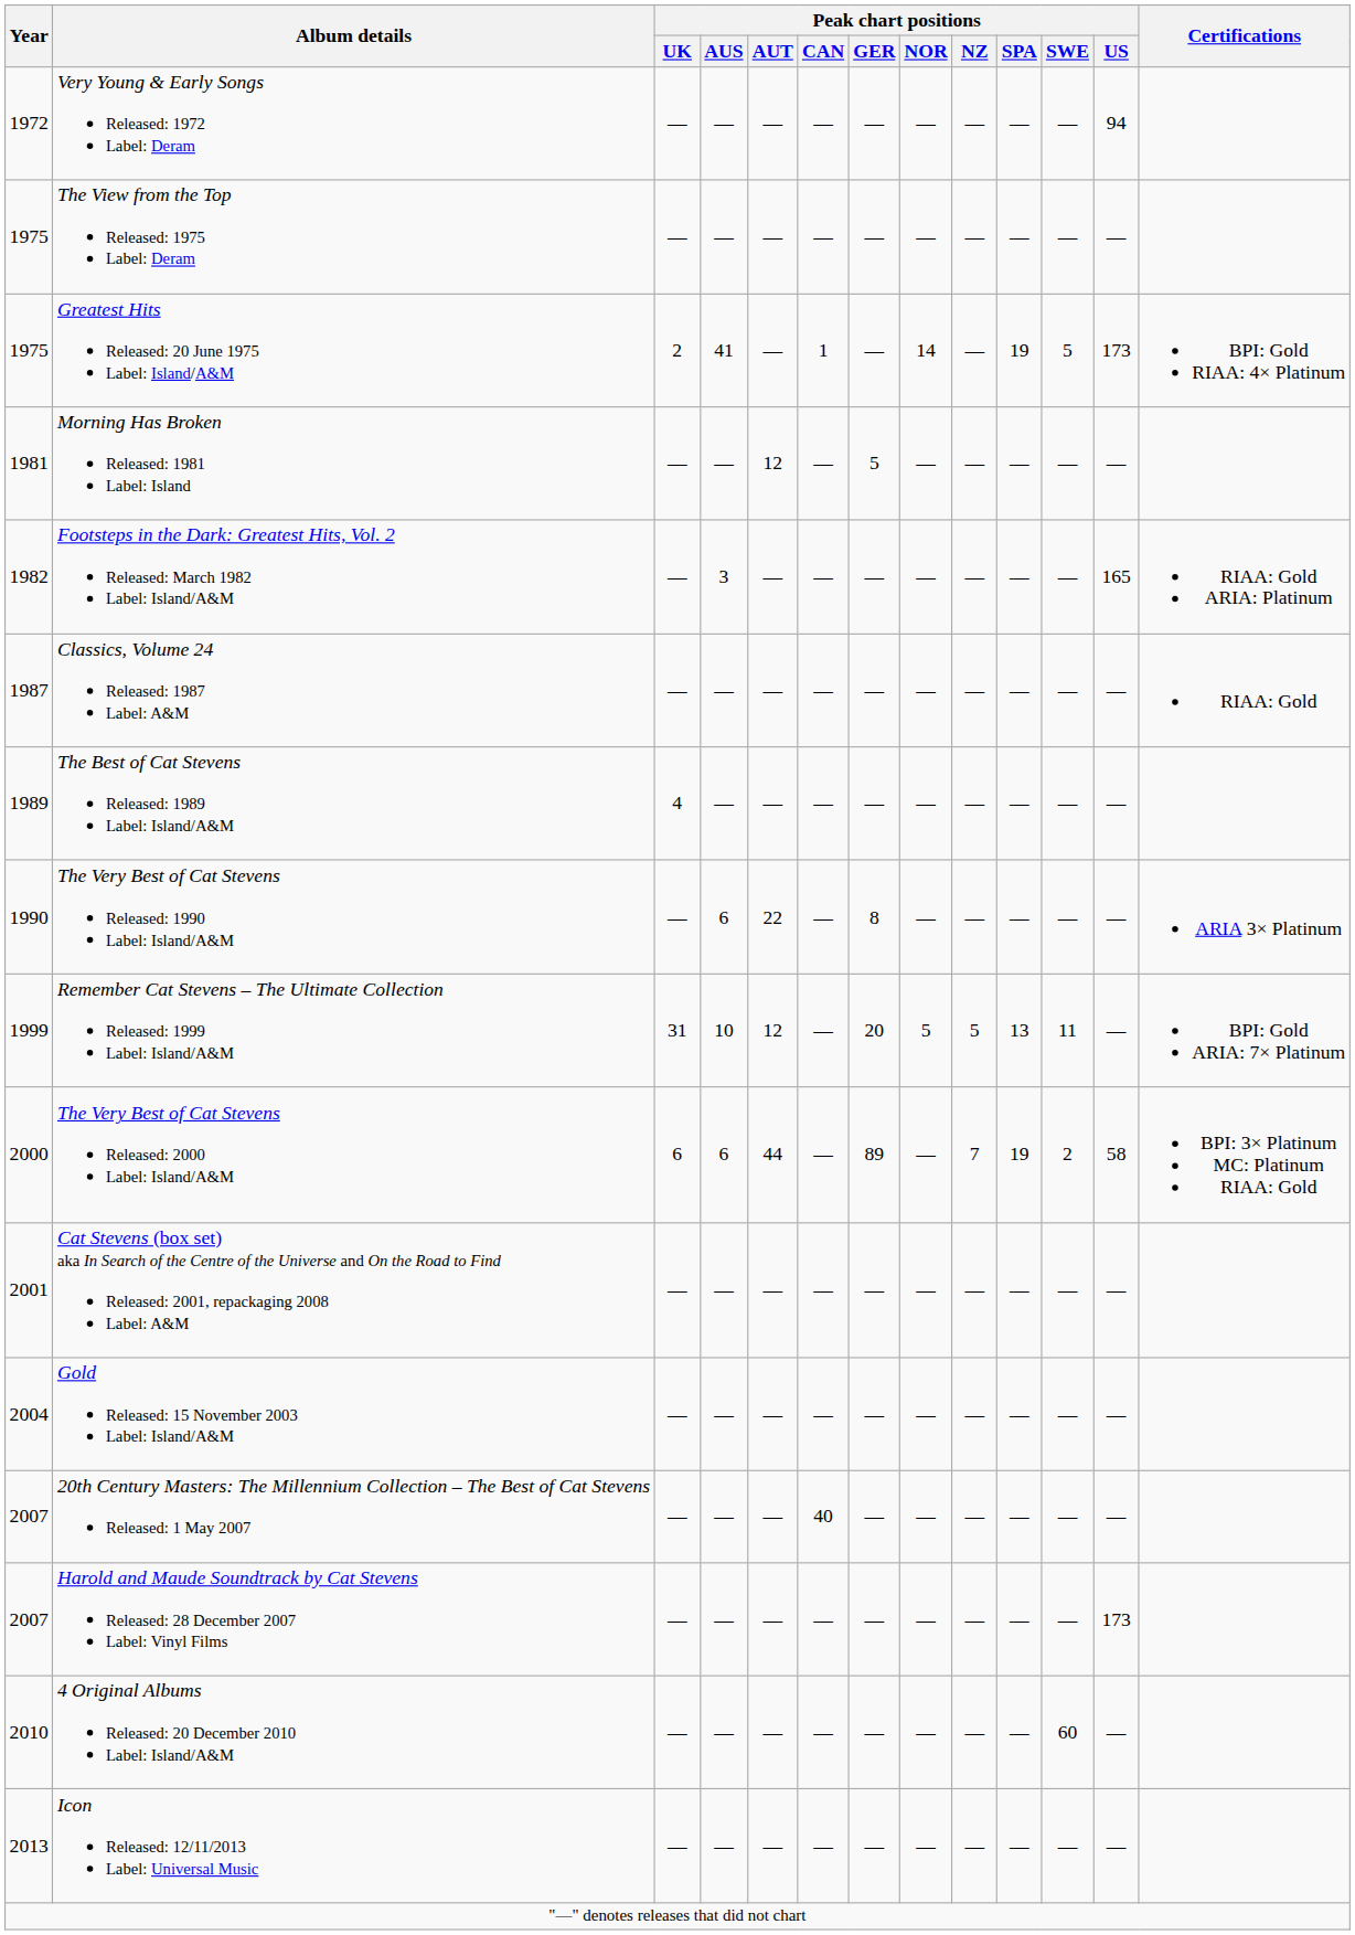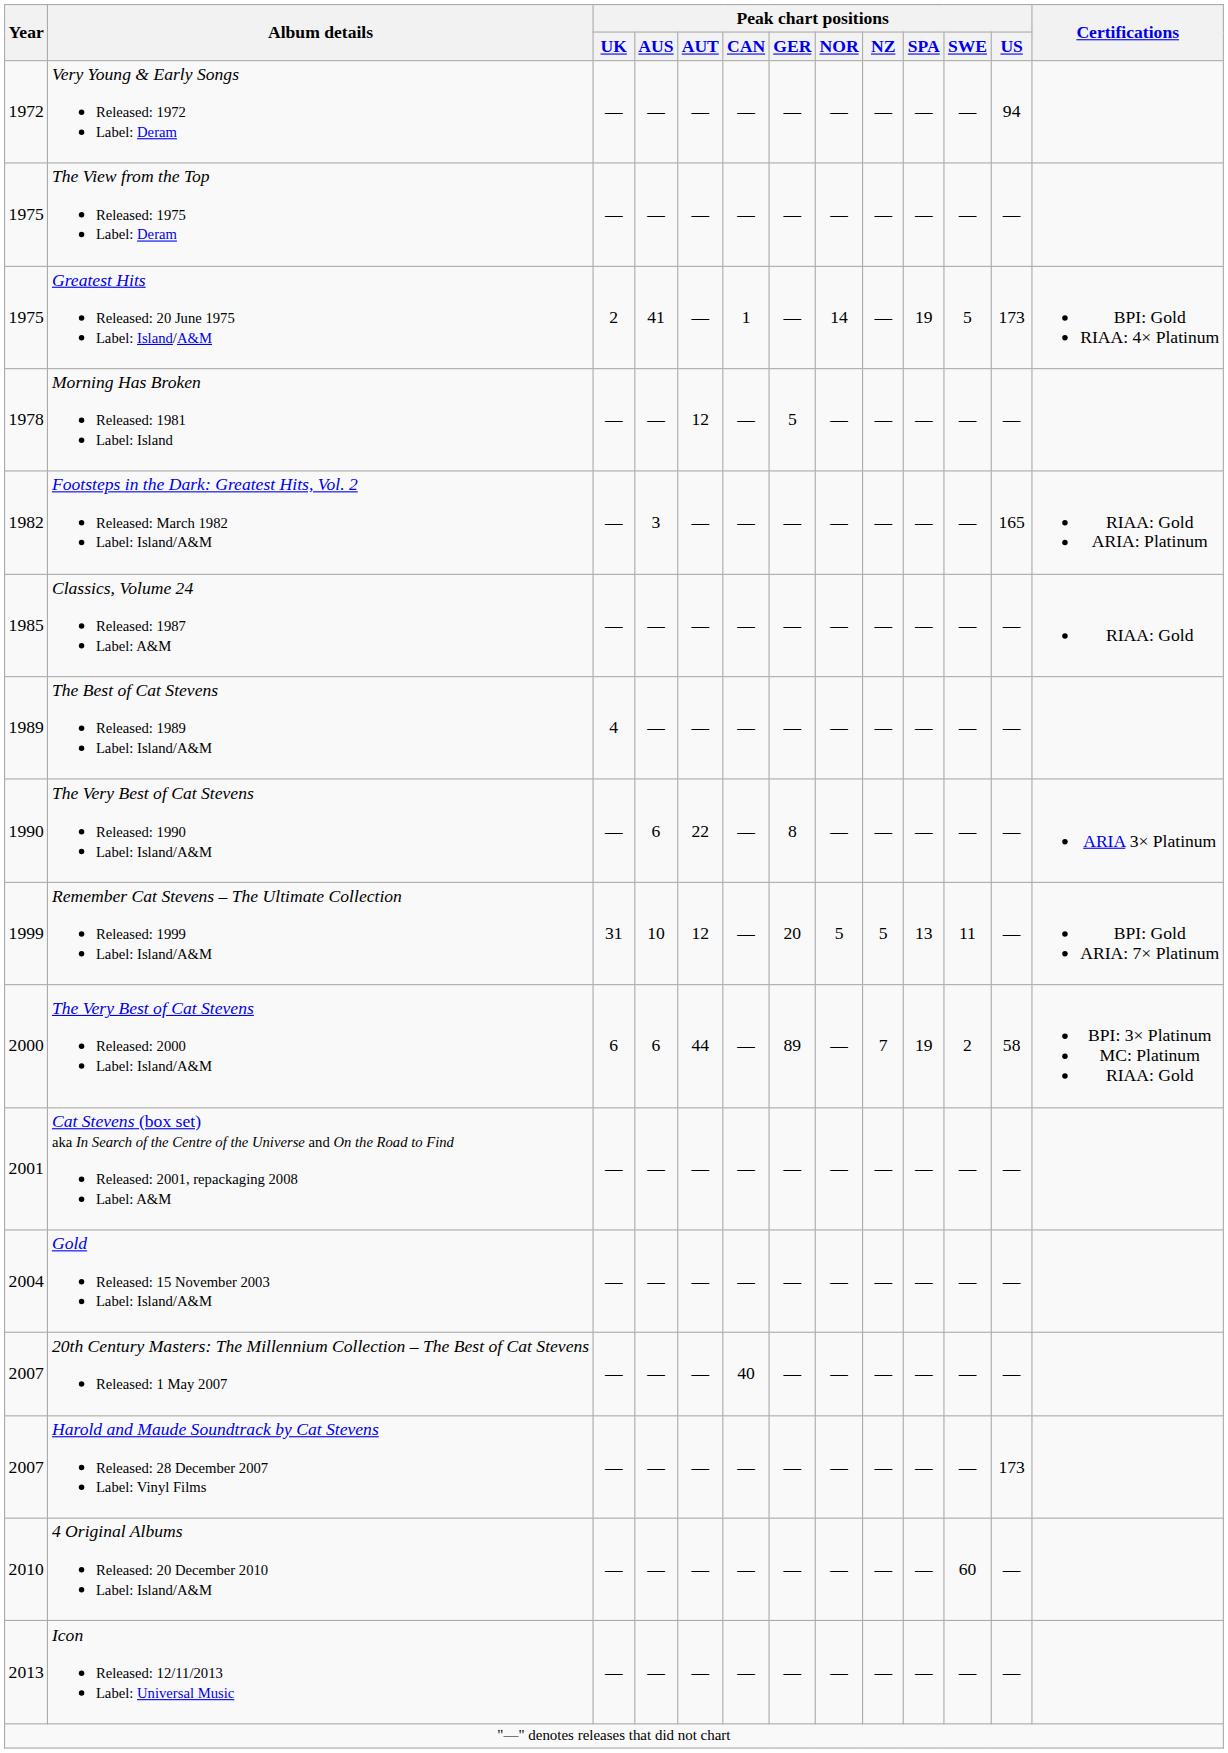Morning Has Broken Released: 1981 Label: Island | Year: 1981 -> 1978
Classics, Volume 24 Released: 1987 Label: A&M | Year: 1987 -> 1985
